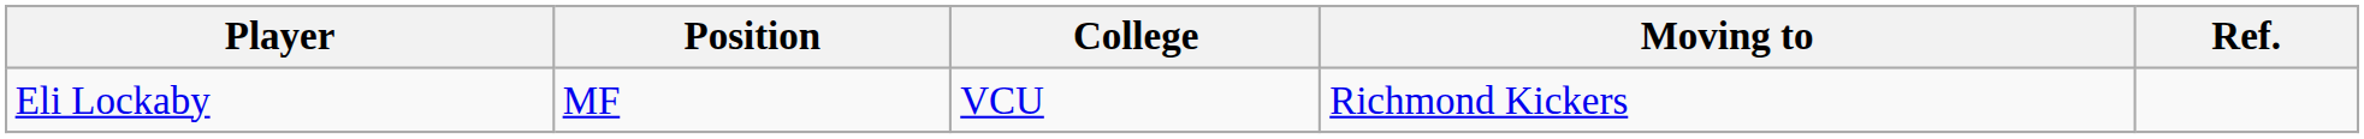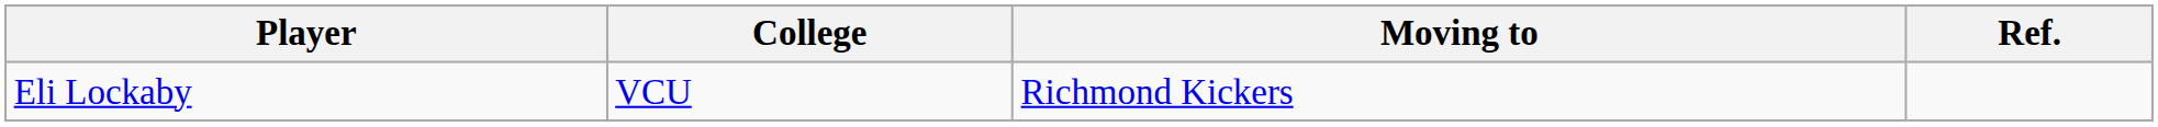- column: Position | MF
